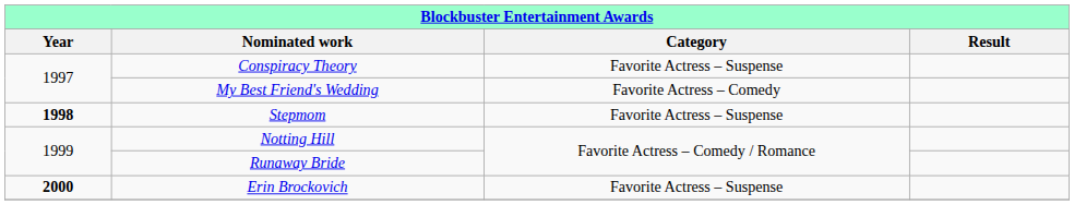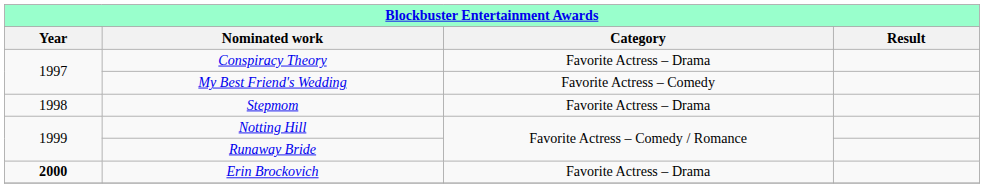Conspiracy Theory | Category: Favorite Actress – Suspense -> Favorite Actress – Drama
Stepmom | Year: bold -> normal
Stepmom | Category: Favorite Actress – Suspense -> Favorite Actress – Drama
Erin Brockovich | Category: Favorite Actress – Suspense -> Favorite Actress – Drama
